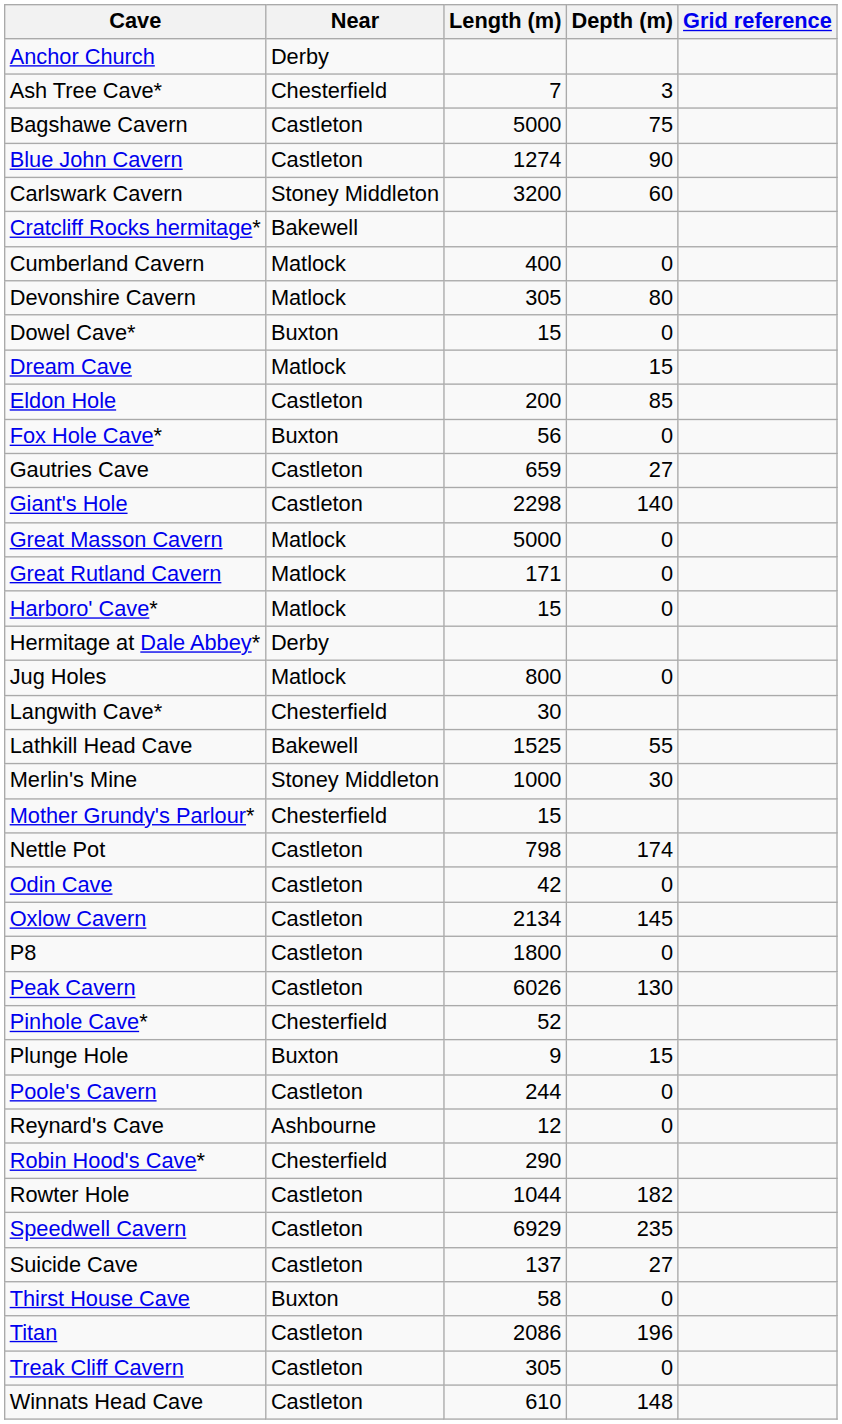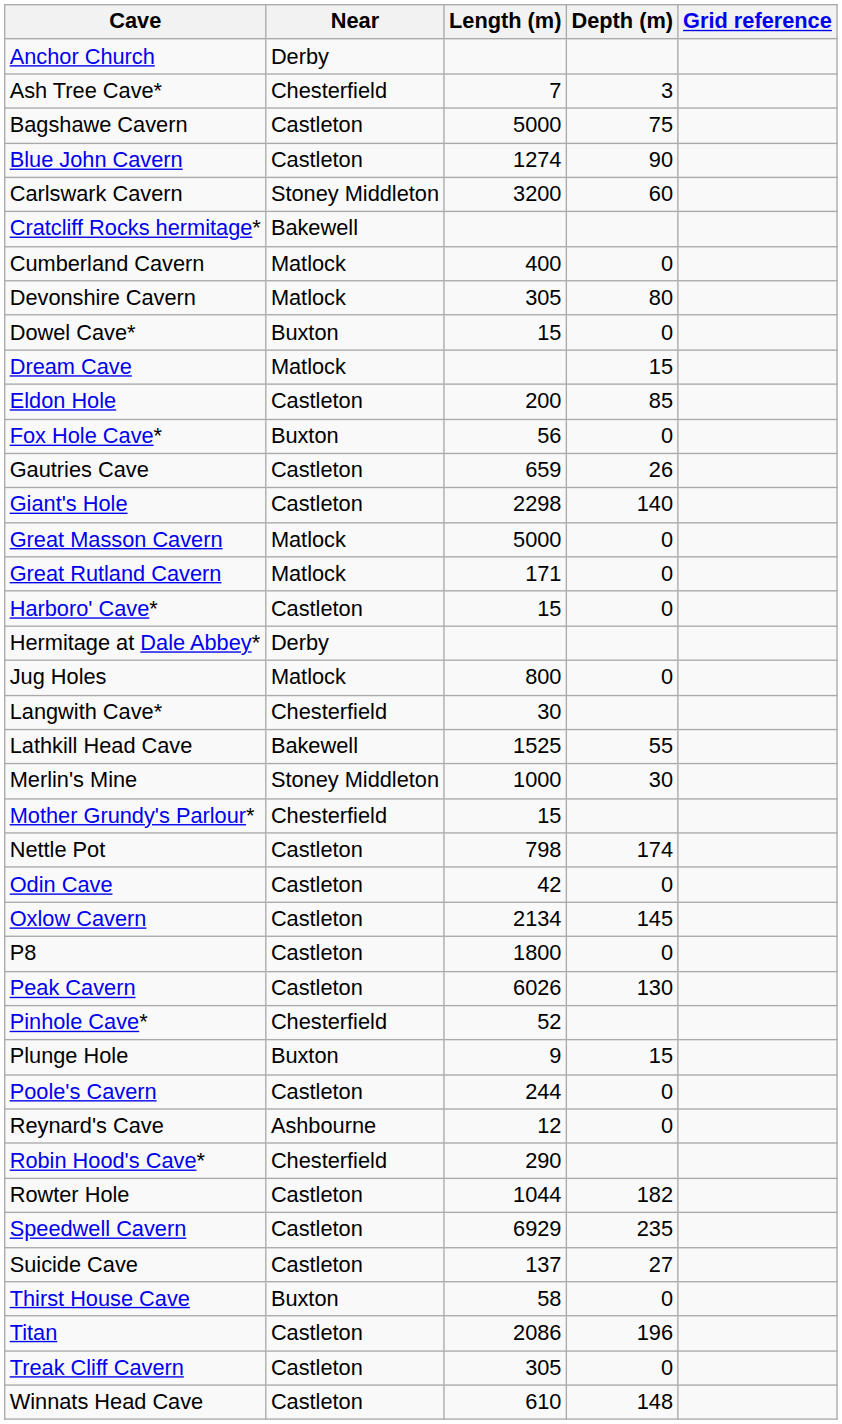Gautries Cave | Depth (m): 27 -> 26
Harboro' Cave* | Near: Matlock -> Castleton
